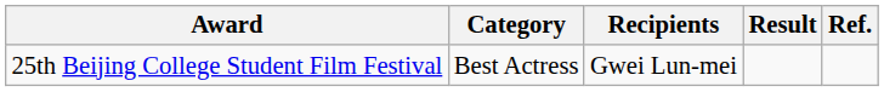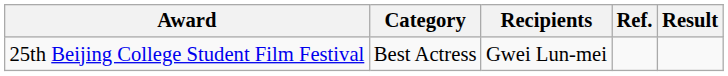columns swapped: Result <-> Ref.
